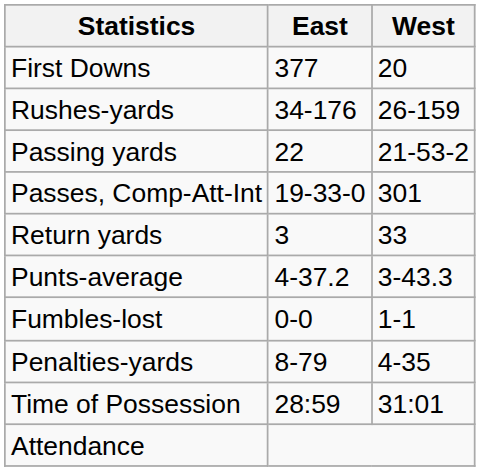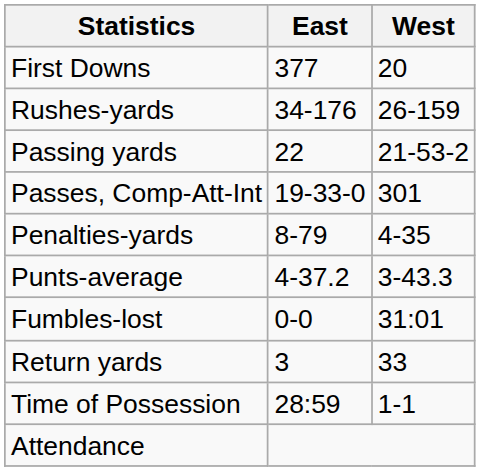rows swapped: Return yards <-> Penalties-yards
Fumbles-lost | West: 1-1 -> 31:01
Time of Possession | West: 31:01 -> 1-1
